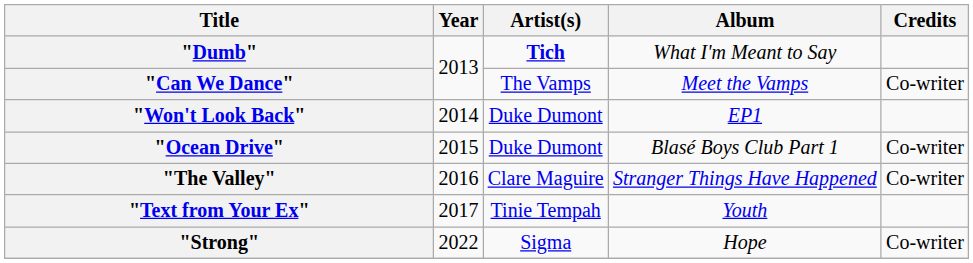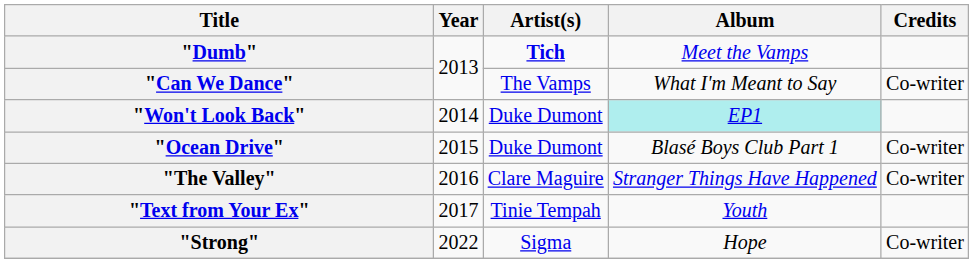"Dumb" | Album: What I'm Meant to Say -> Meet the Vamps
"Can We Dance" | Album: Meet the Vamps -> What I'm Meant to Say
"Won't Look Back" | Album: no background -> paleturquoise background
